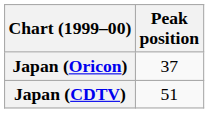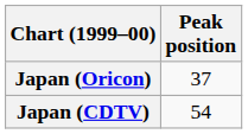Japan (CDTV) | Peak position: 51 -> 54
